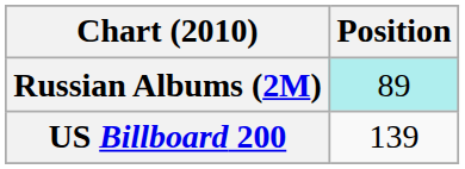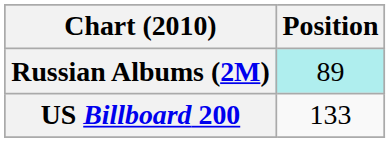US Billboard 200 | Position: 139 -> 133
